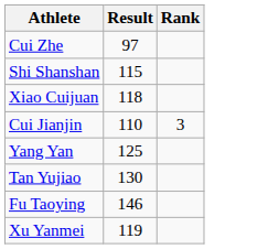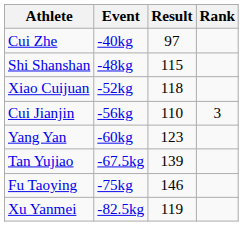+ column: Event | -40kg | -48kg | -52kg | -56kg | -60kg | -67.5kg | -75kg | -82.5kg
Yang Yan | Result: 125 -> 123
Tan Yujiao | Result: 130 -> 139
